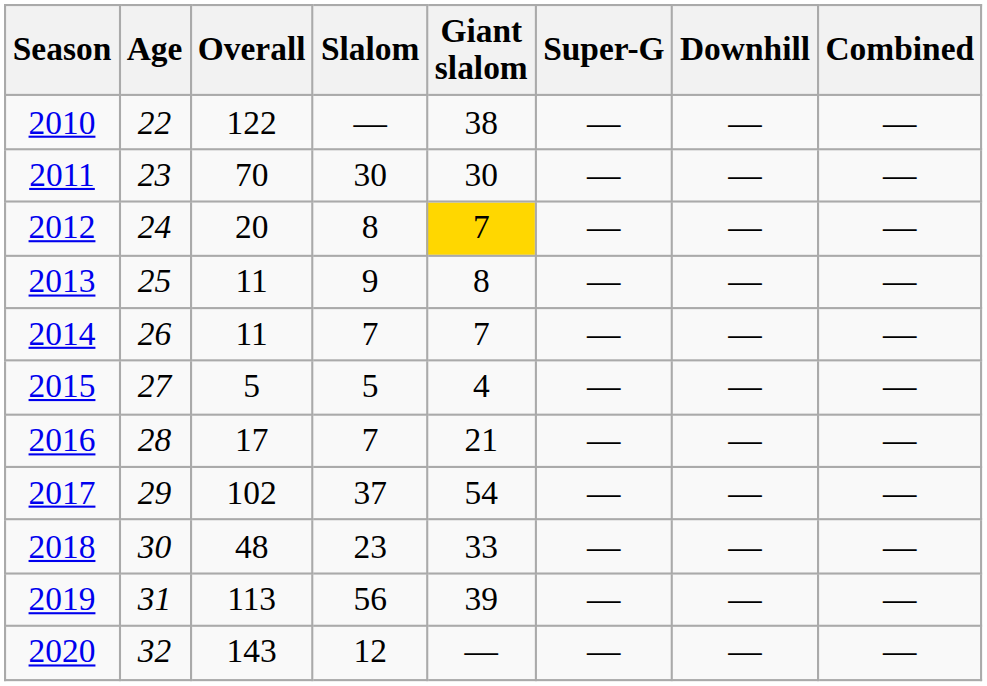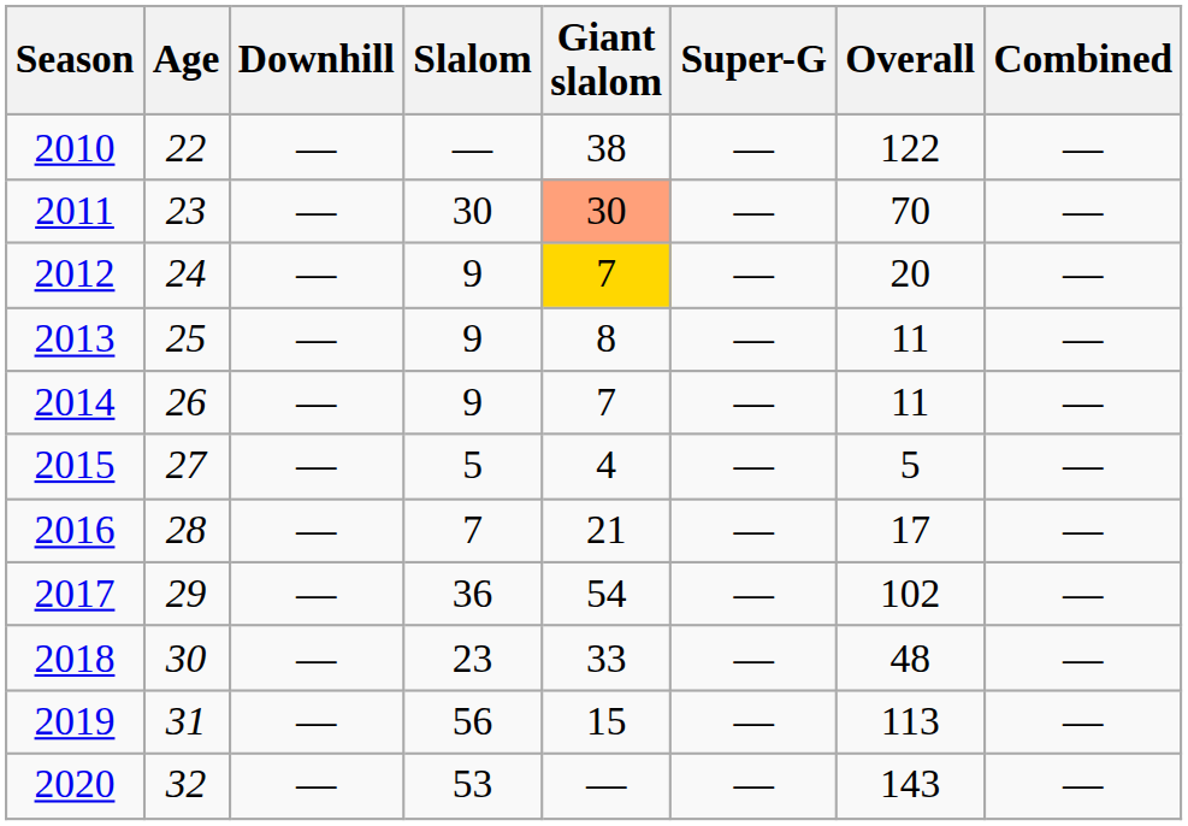columns swapped: Overall <-> Downhill
2011 | Giant slalom: no background -> lightsalmon background
2012 | Slalom: 8 -> 9
2014 | Slalom: 7 -> 9
2017 | Slalom: 37 -> 36
2019 | Giant slalom: 39 -> 15
2020 | Slalom: 12 -> 53
